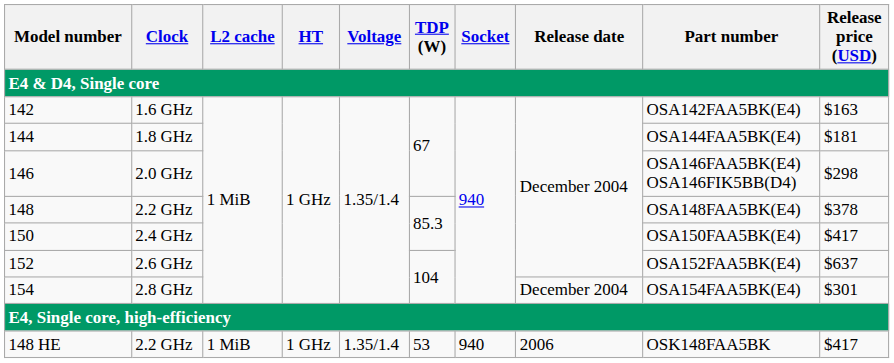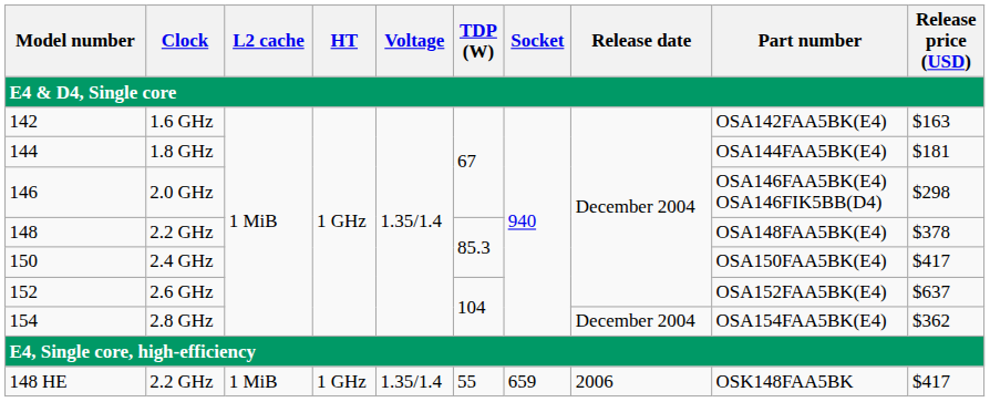2.8 GHz | Release price (USD): $301 -> $362
148 HE / 2.2 GHz | TDP (W): 53 -> 55
148 HE / 2.2 GHz | Socket: 940 -> 659
